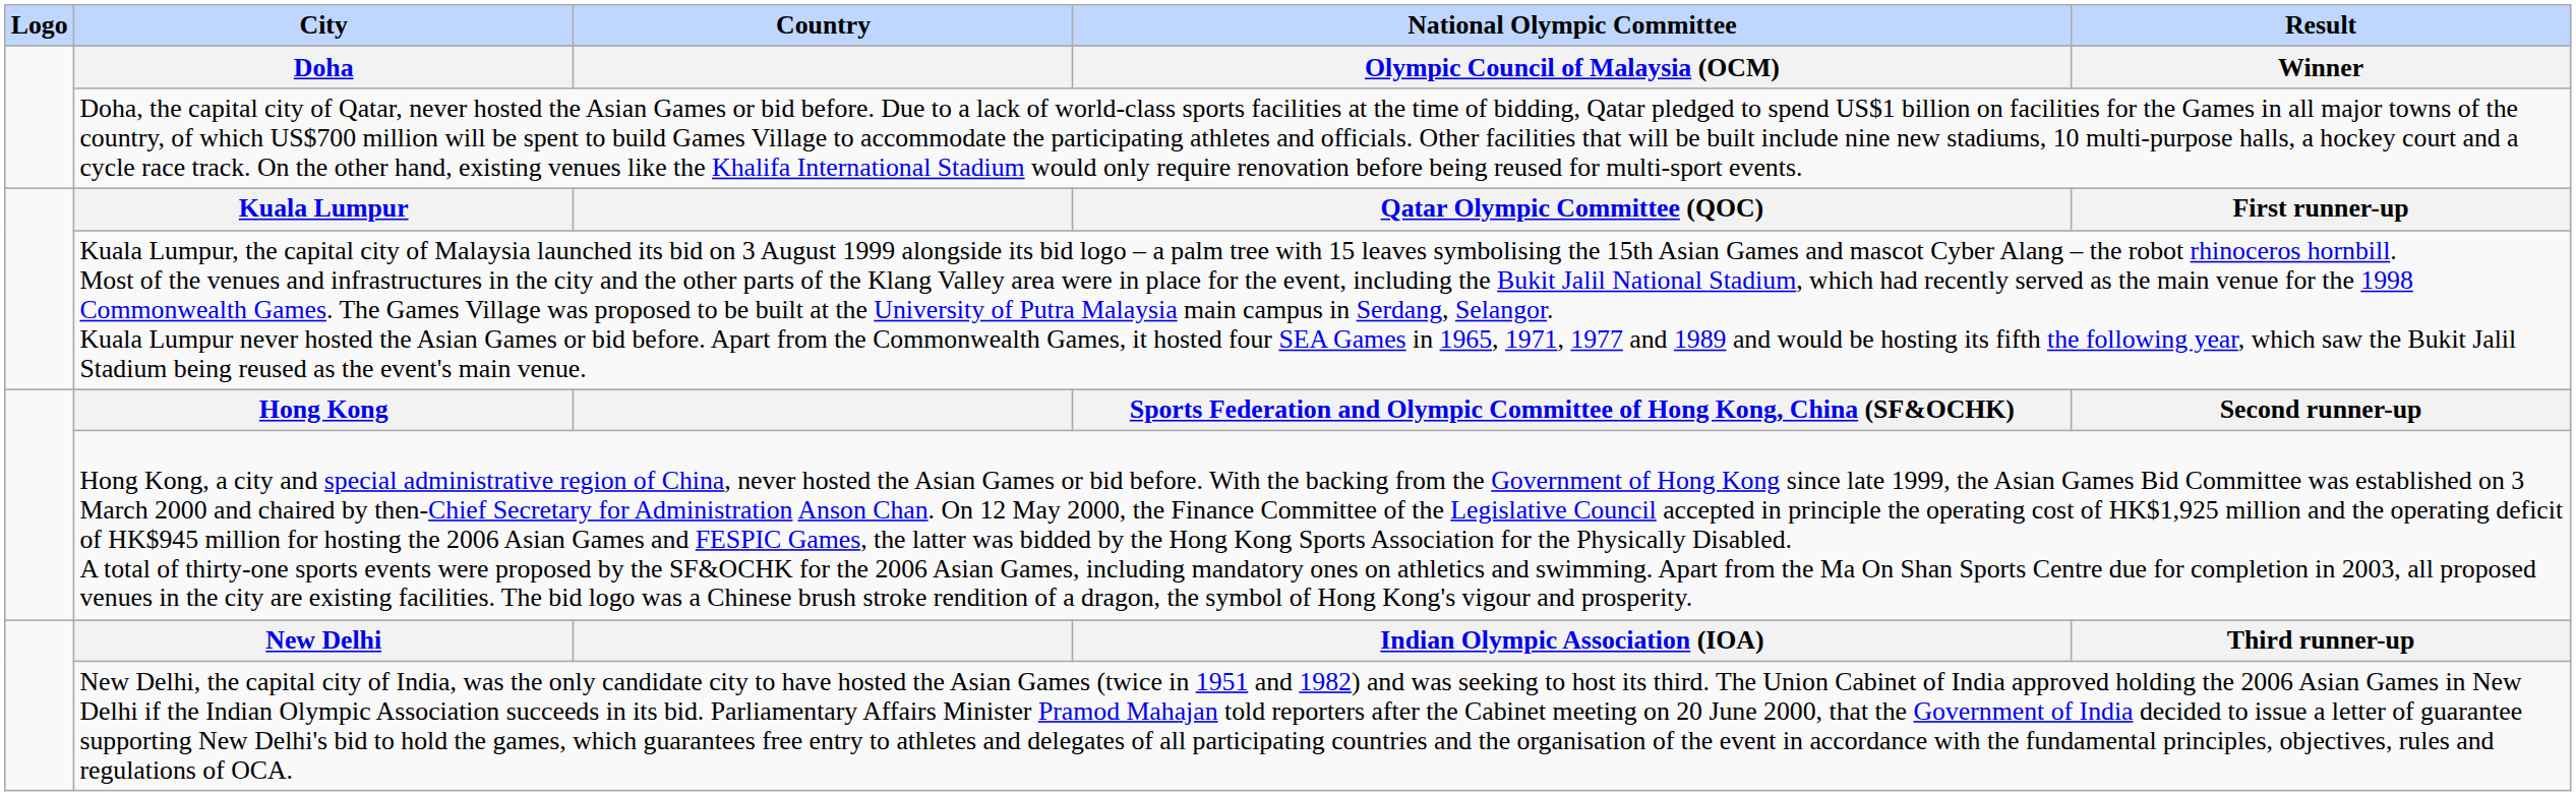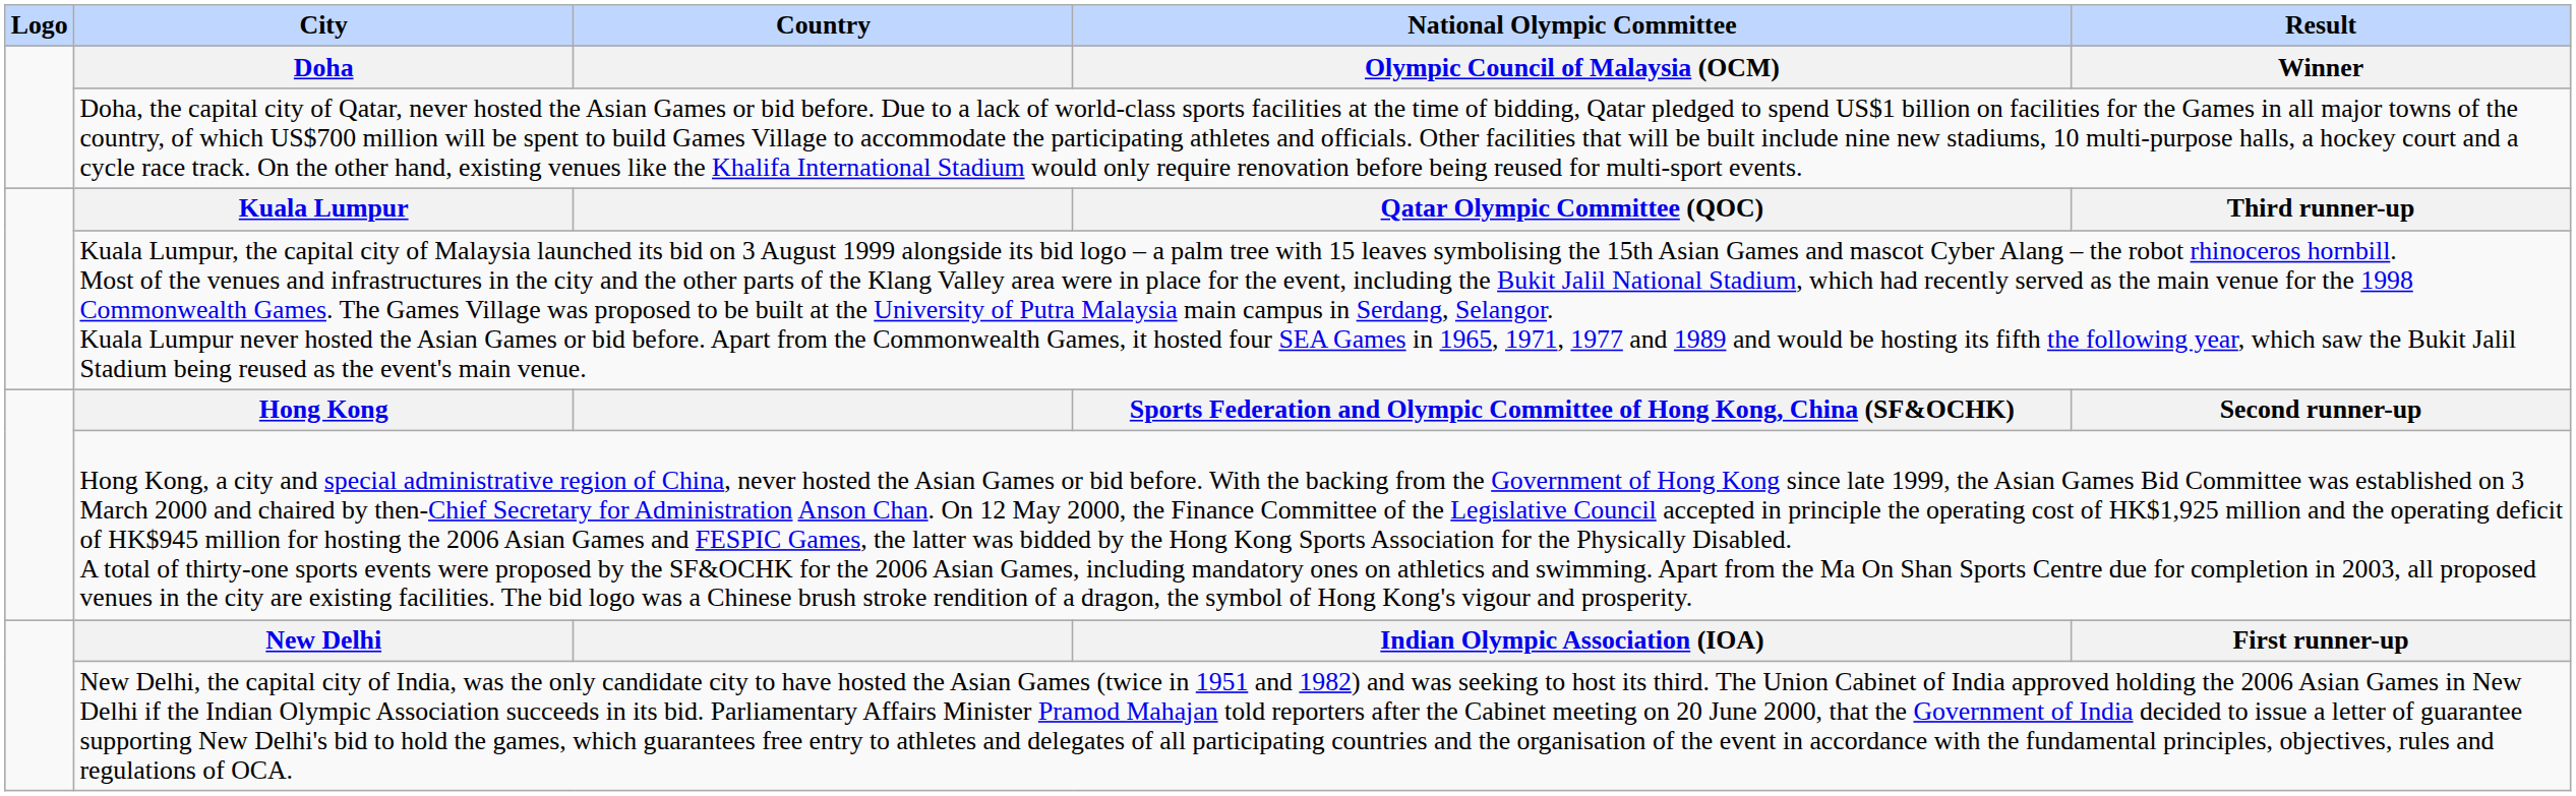Kuala Lumpur | Result: First runner-up -> Third runner-up
New Delhi | Result: Third runner-up -> First runner-up
